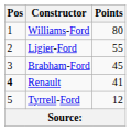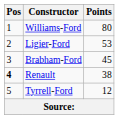Ligier-Ford | Points: 55 -> 53
Renault | Points: 41 -> 38
